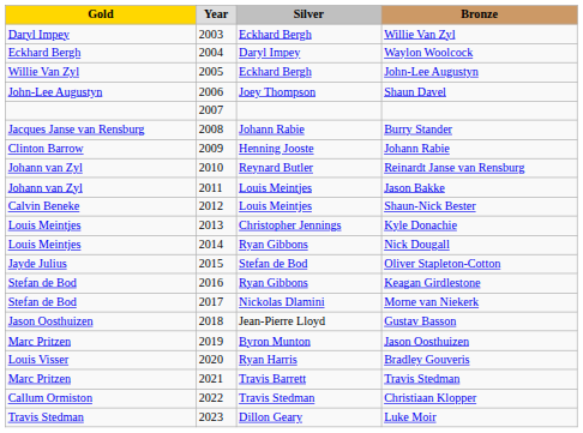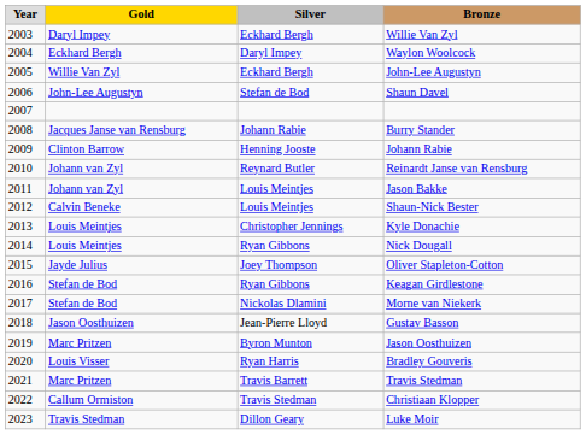columns swapped: Year <-> Gold
Shaun Davel | Silver: Joey Thompson -> Stefan de Bod
Oliver Stapleton-Cotton | Silver: Stefan de Bod -> Joey Thompson
